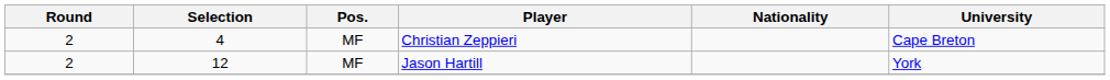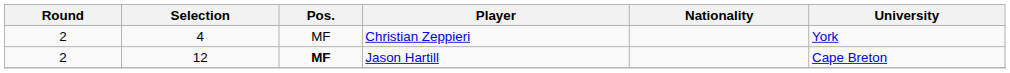Christian Zeppieri | University: Cape Breton -> York
Jason Hartill | Pos.: normal -> bold
Jason Hartill | University: York -> Cape Breton
